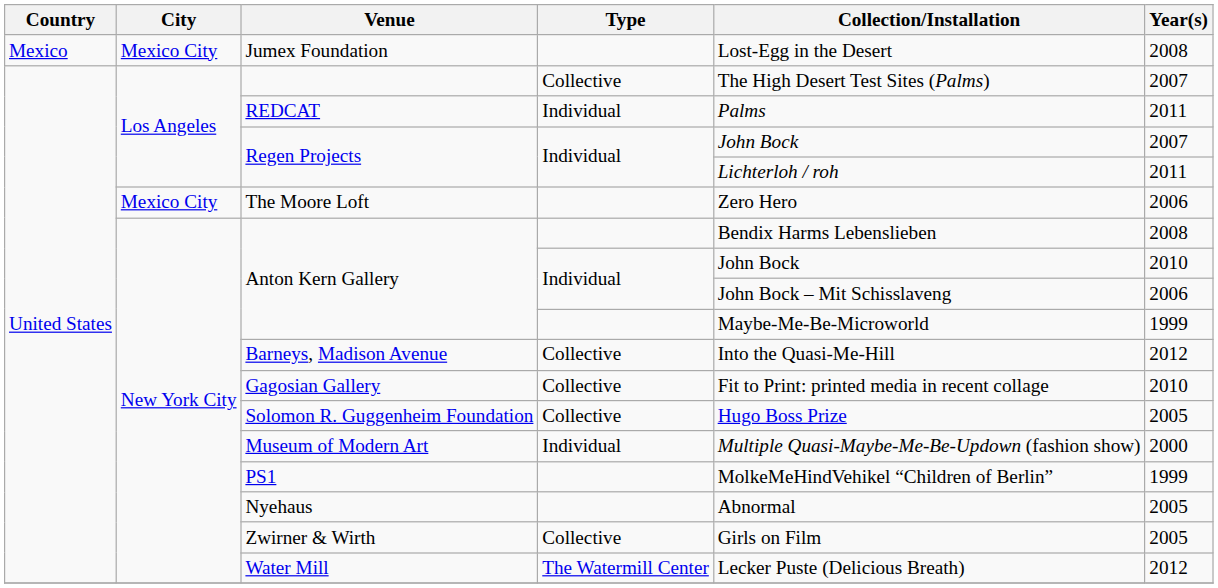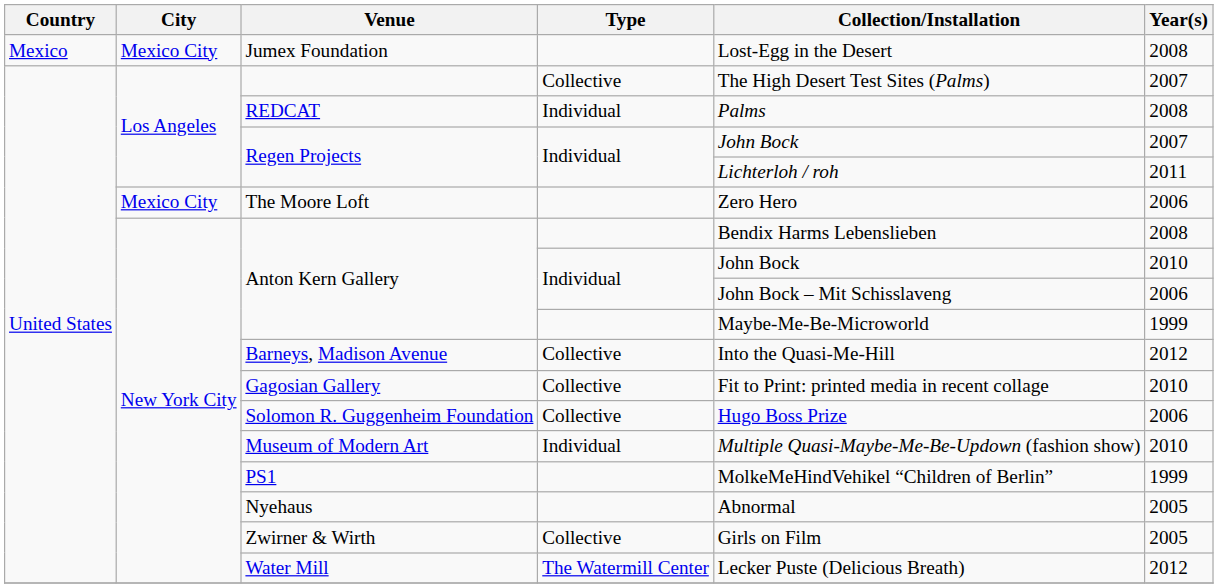REDCAT | Year(s): 2011 -> 2008
Solomon R. Guggenheim Foundation | Year(s): 2005 -> 2006
Museum of Modern Art | Year(s): 2000 -> 2010
